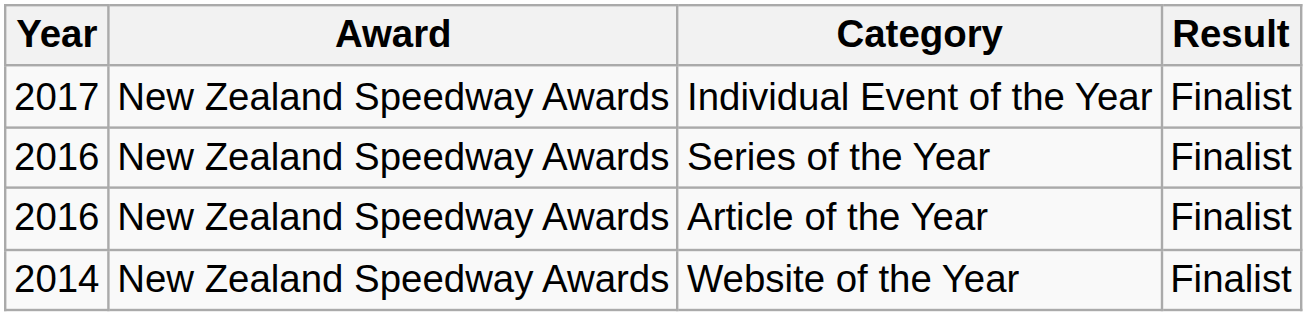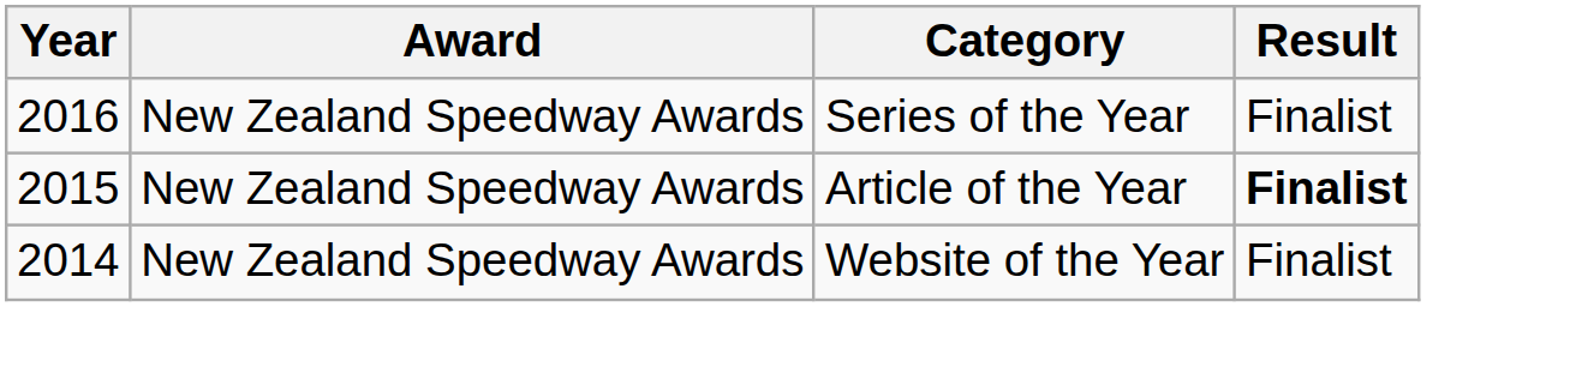- row: 2017 | New Zealand Speedway Awards | Individual Event of the Year | Finalist
Article of the Year | Year: 2016 -> 2015
Article of the Year | Result: normal -> bold
